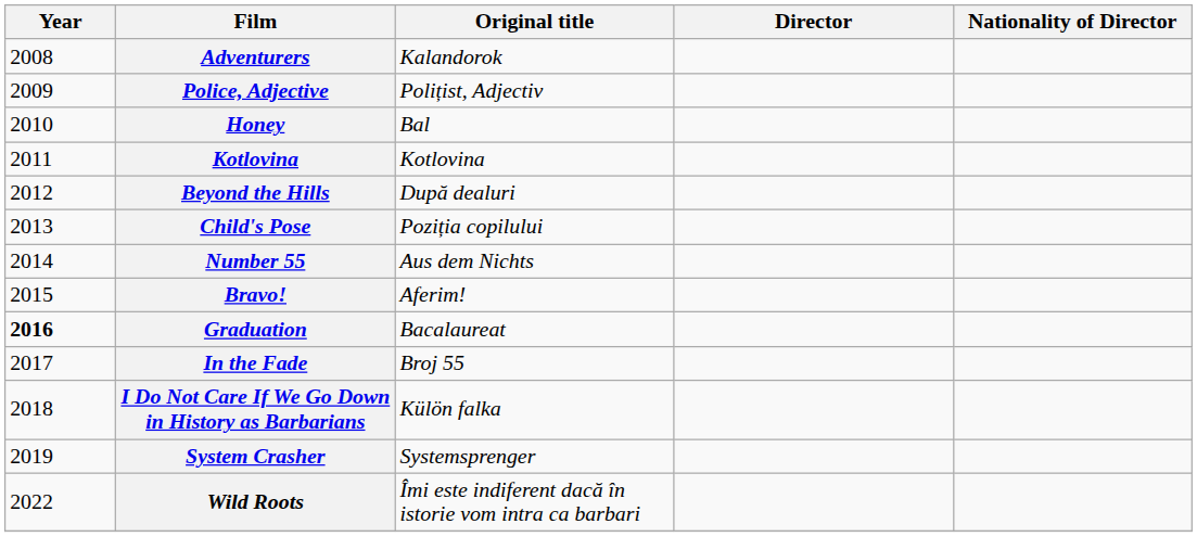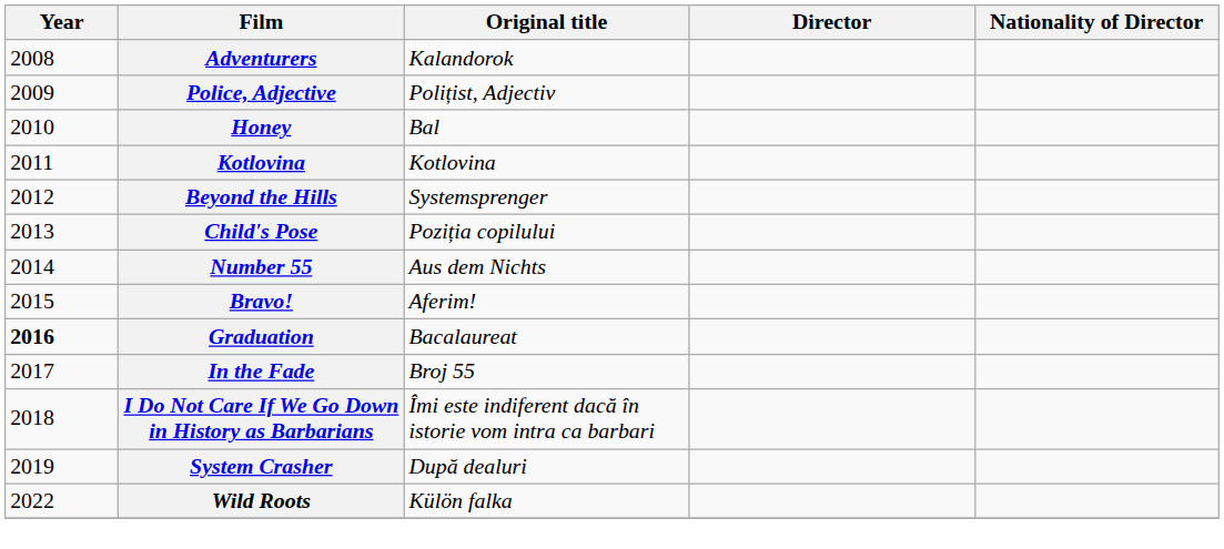Beyond the Hills | Original title: După dealuri -> Systemsprenger
I Do Not Care If We Go Down in History as Barbarians | Original title: Külön falka -> Îmi este indiferent dacă în istorie vom intra ca barbari
System Crasher | Original title: Systemsprenger -> După dealuri
Wild Roots | Original title: Îmi este indiferent dacă în istorie vom intra ca barbari -> Külön falka
